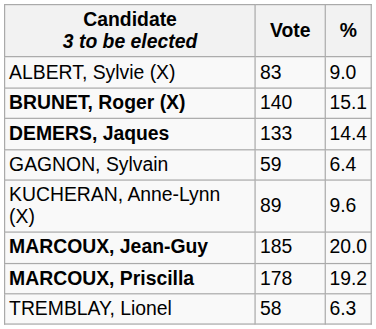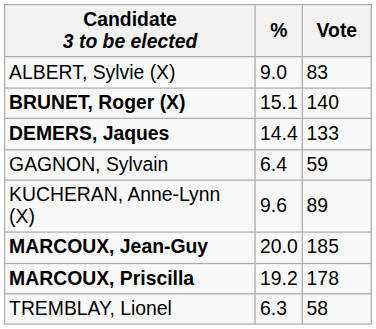columns swapped: Vote <-> %
